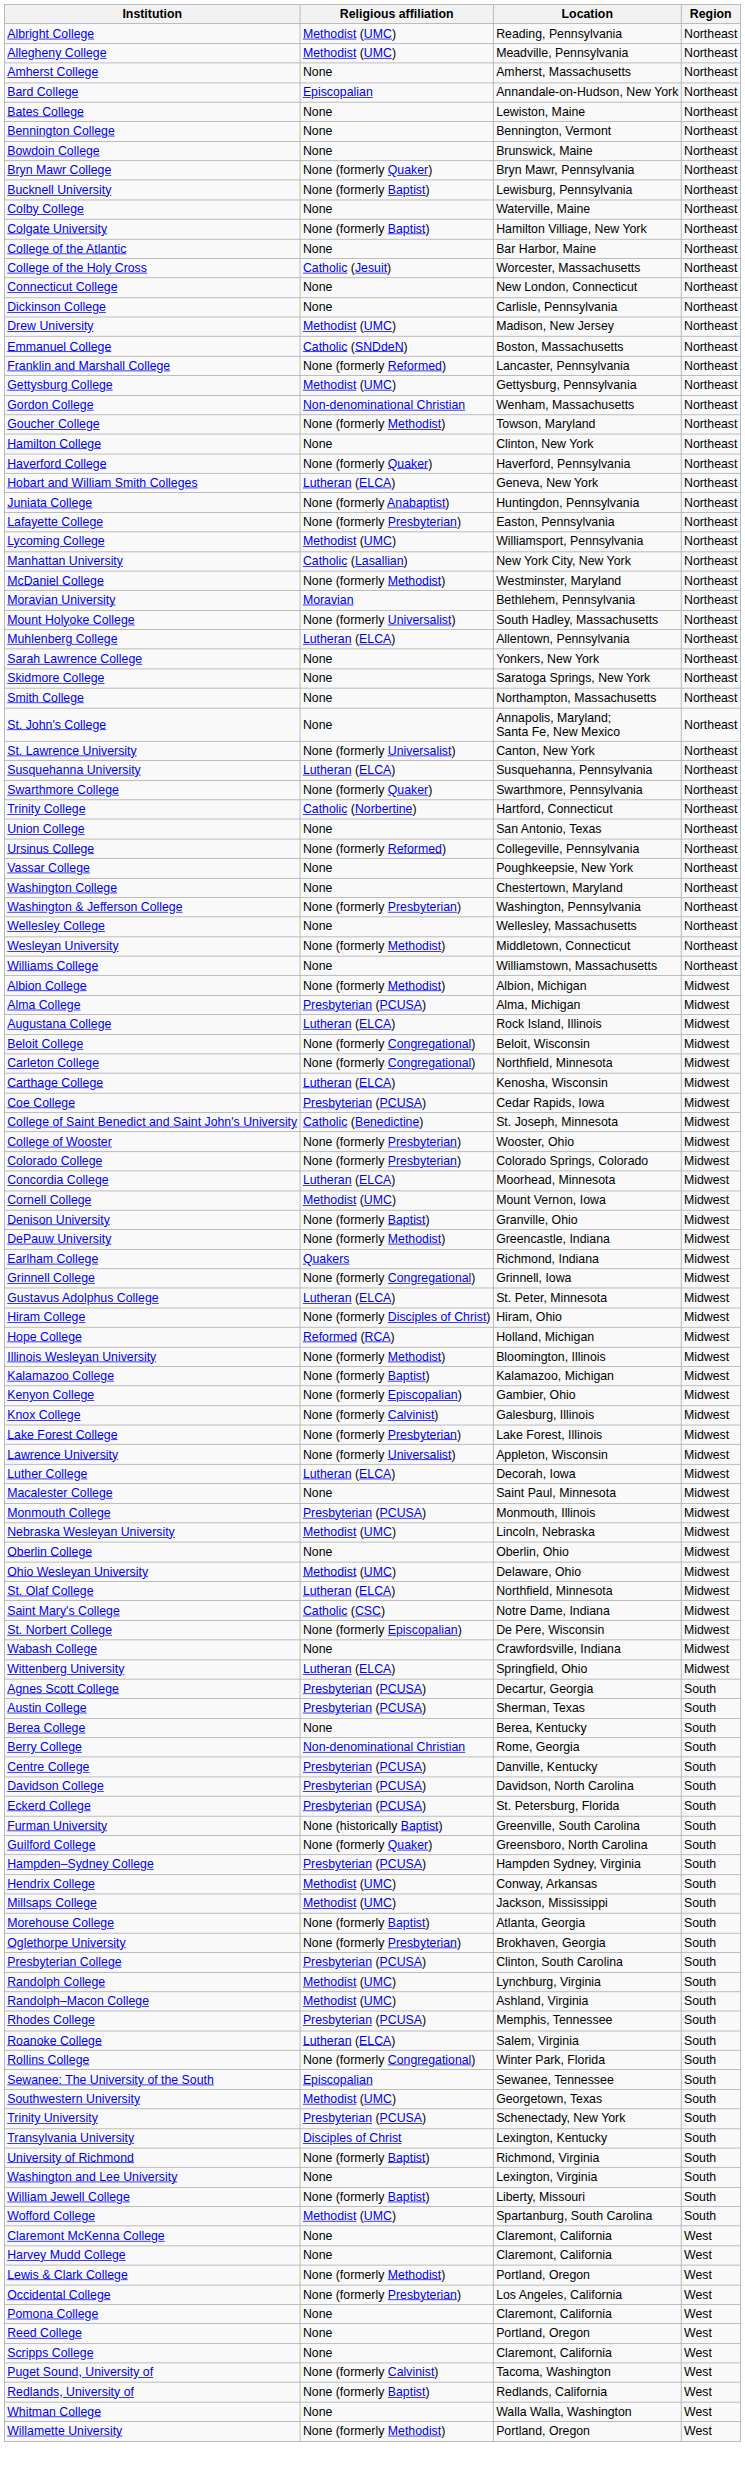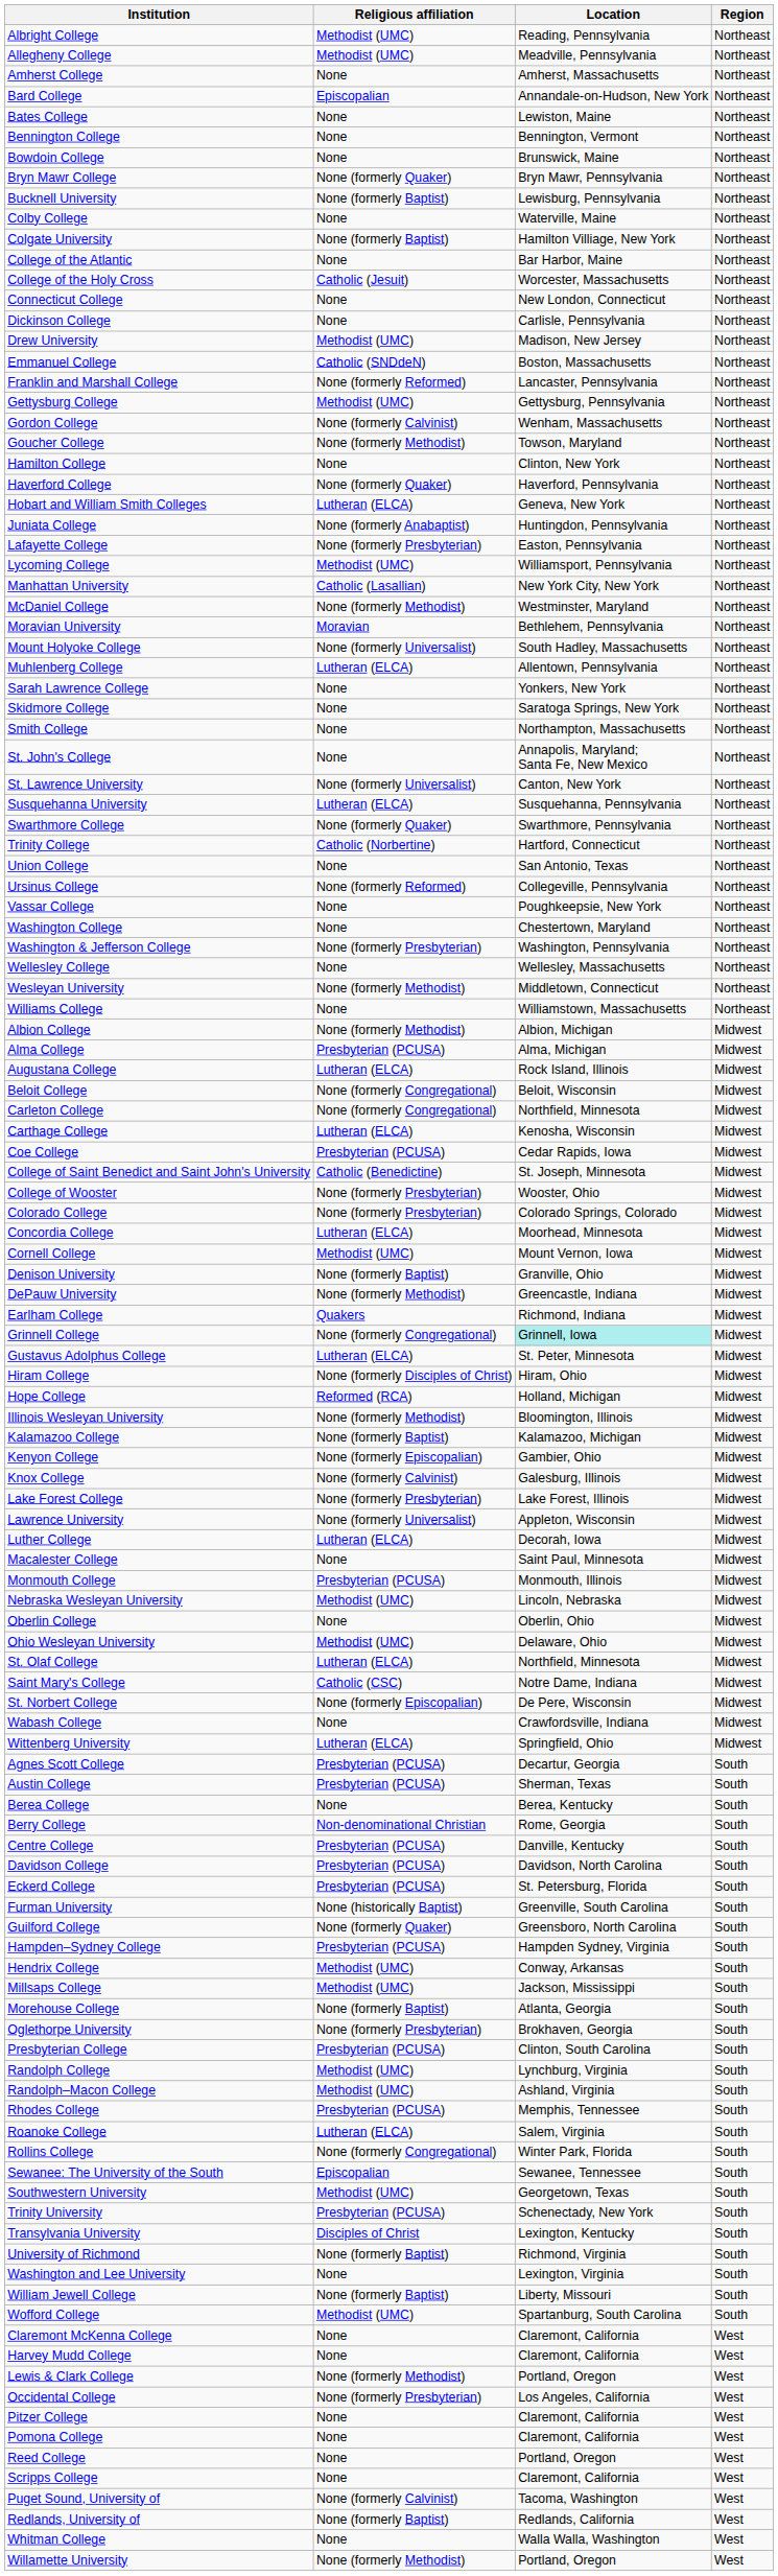Gordon College | Religious affiliation: Non-denominational Christian -> None (formerly Calvinist)
Grinnell College | Location: no background -> paleturquoise background
+ row: Pitzer College | None | Claremont, California | West
